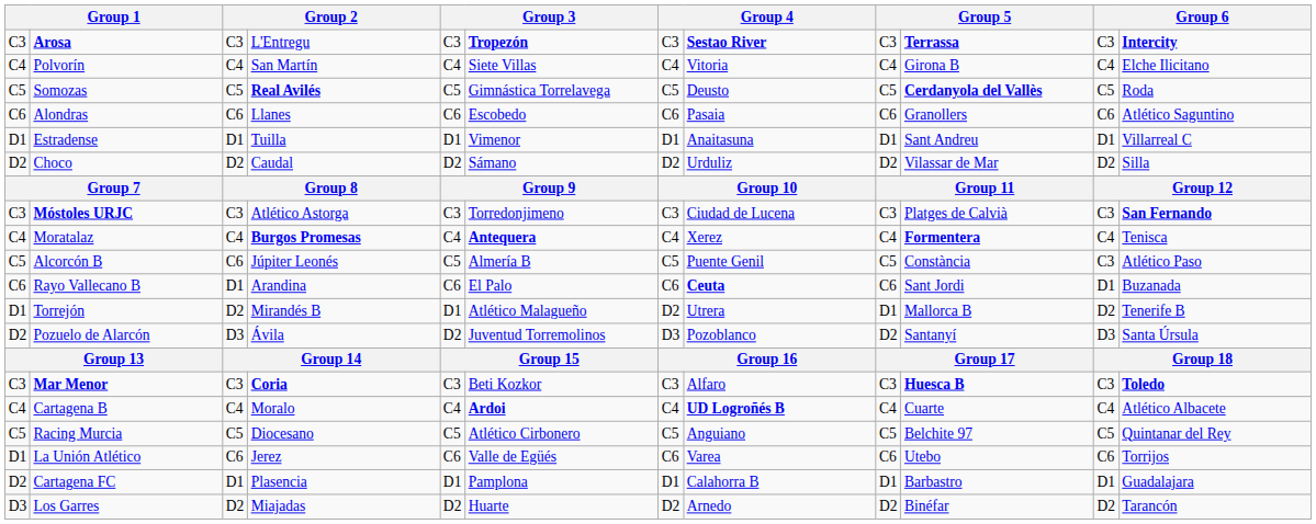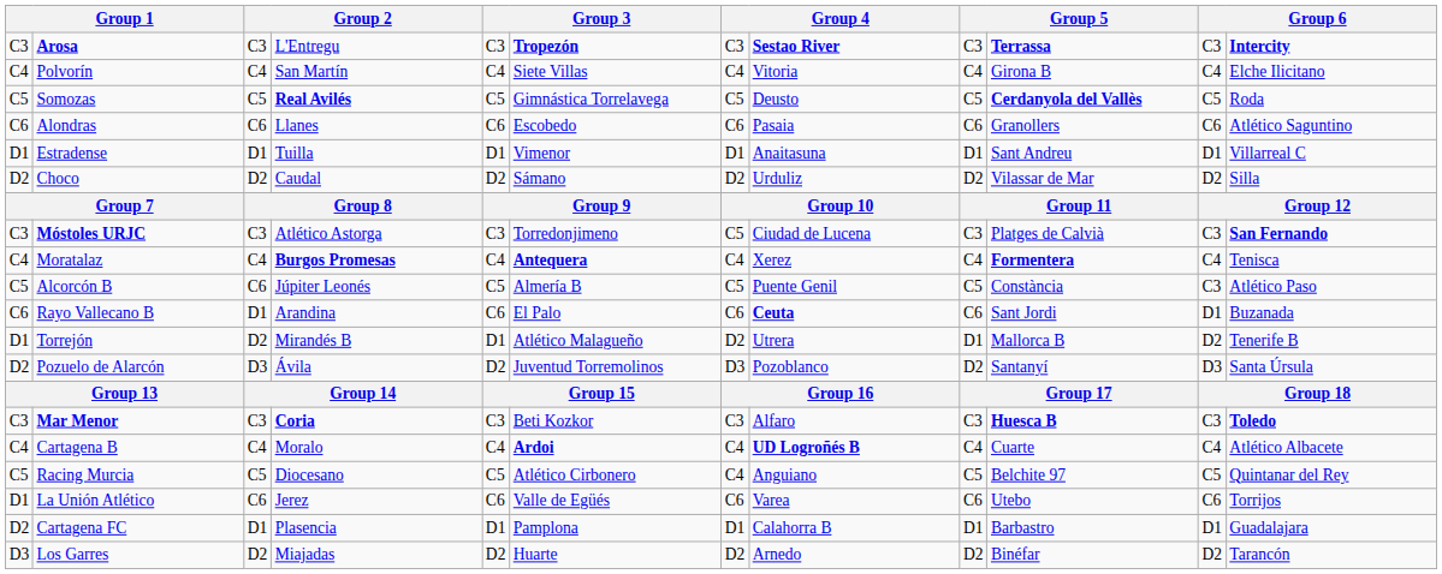Móstoles URJC | column 7: C3 -> C5
Racing Murcia | column 7: C5 -> C4
